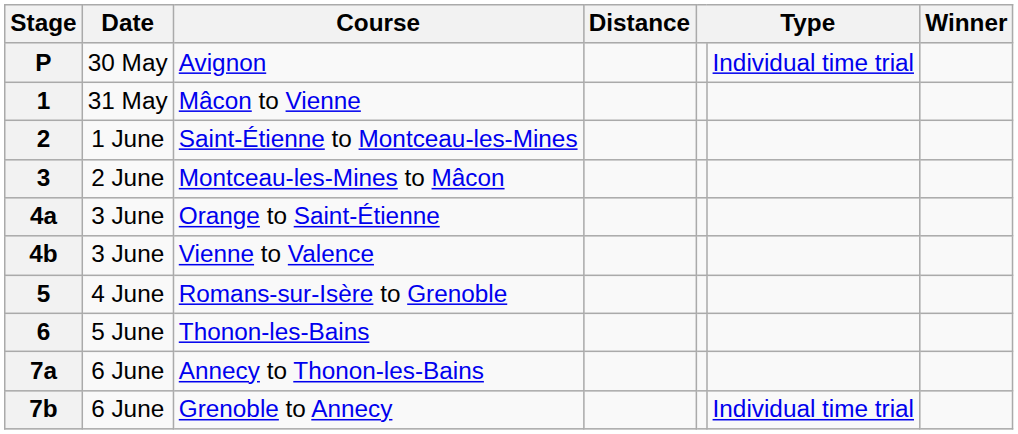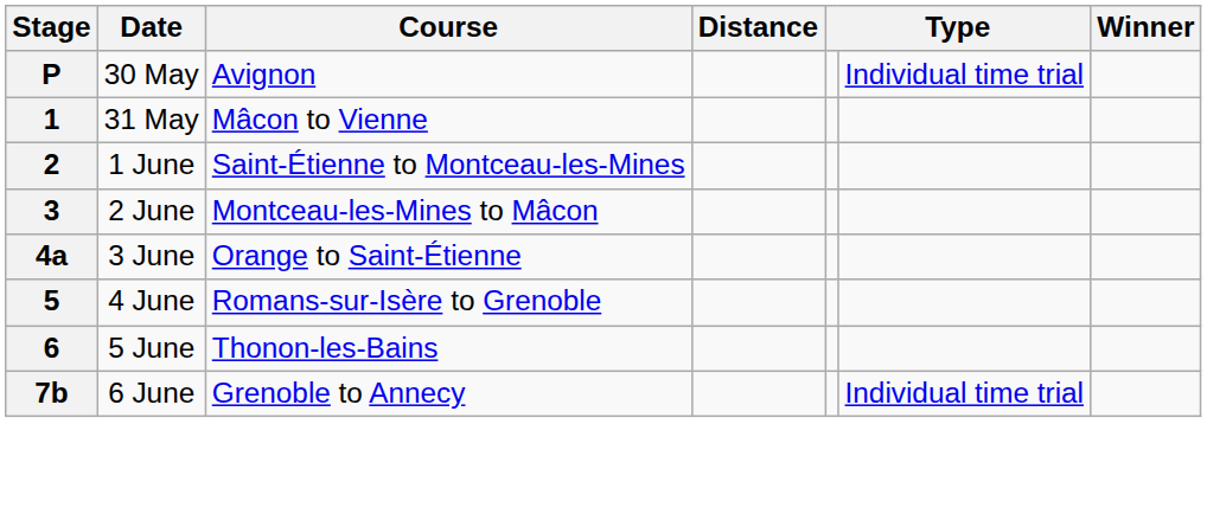- row: 4b | 3 June | Vienne to Valence
- row: 7a | 6 June | Annecy to Thonon-les-Bains
